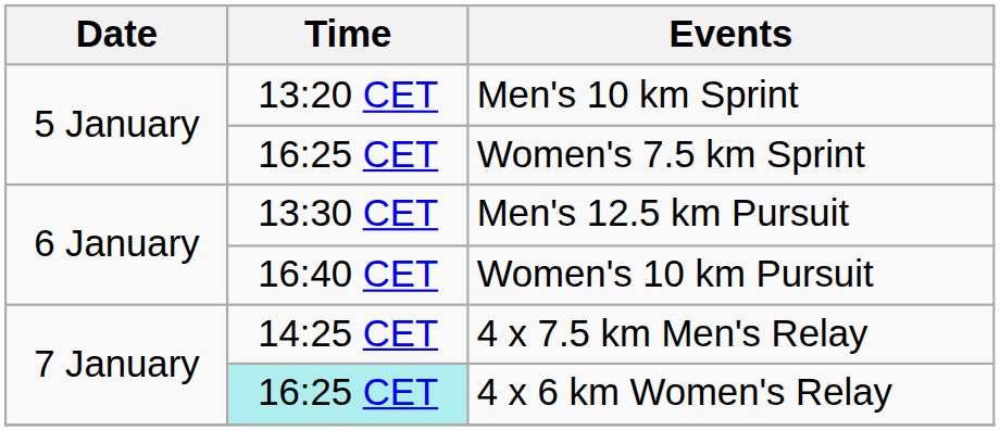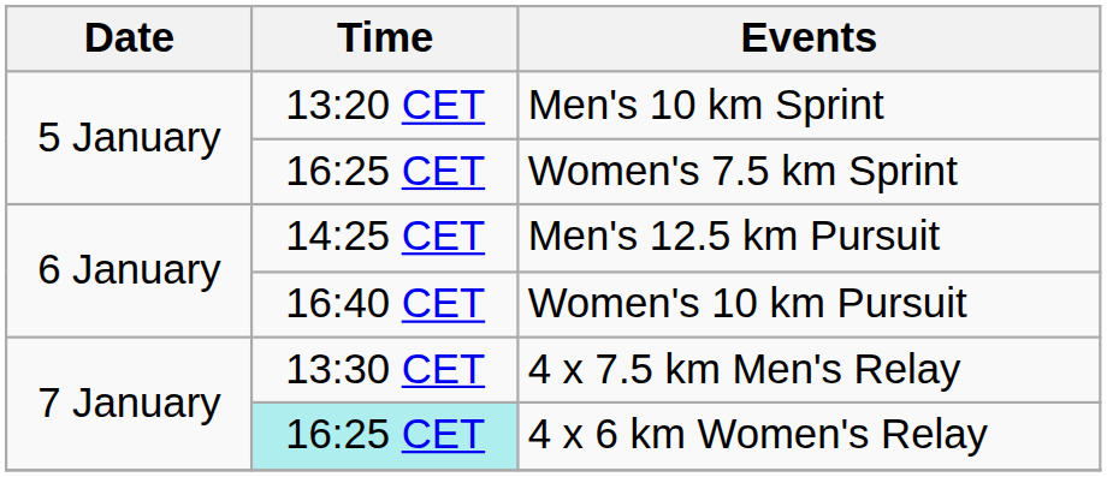Men's 12.5 km Pursuit | Time: 13:30 CET -> 14:25 CET
4 x 7.5 km Men's Relay | Time: 14:25 CET -> 13:30 CET
